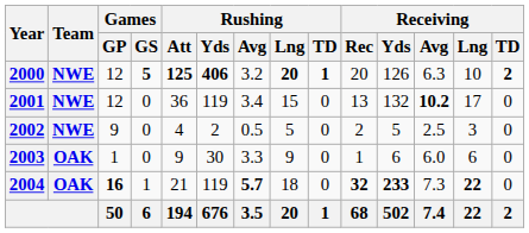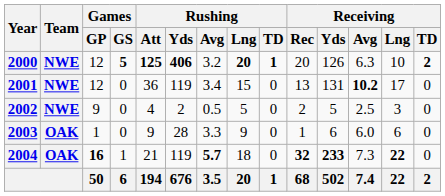2001 | Receiving / Yds: 132 -> 131
2003 | Rushing / Yds: 30 -> 28
